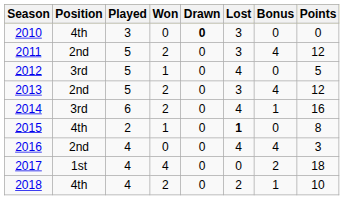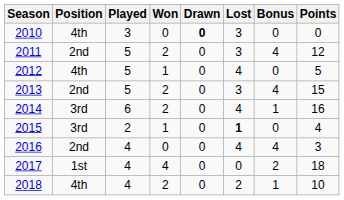2012 | Position: 3rd -> 4th
2013 | Points: 12 -> 15
2015 | Position: 4th -> 3rd
2015 | Points: 8 -> 4
